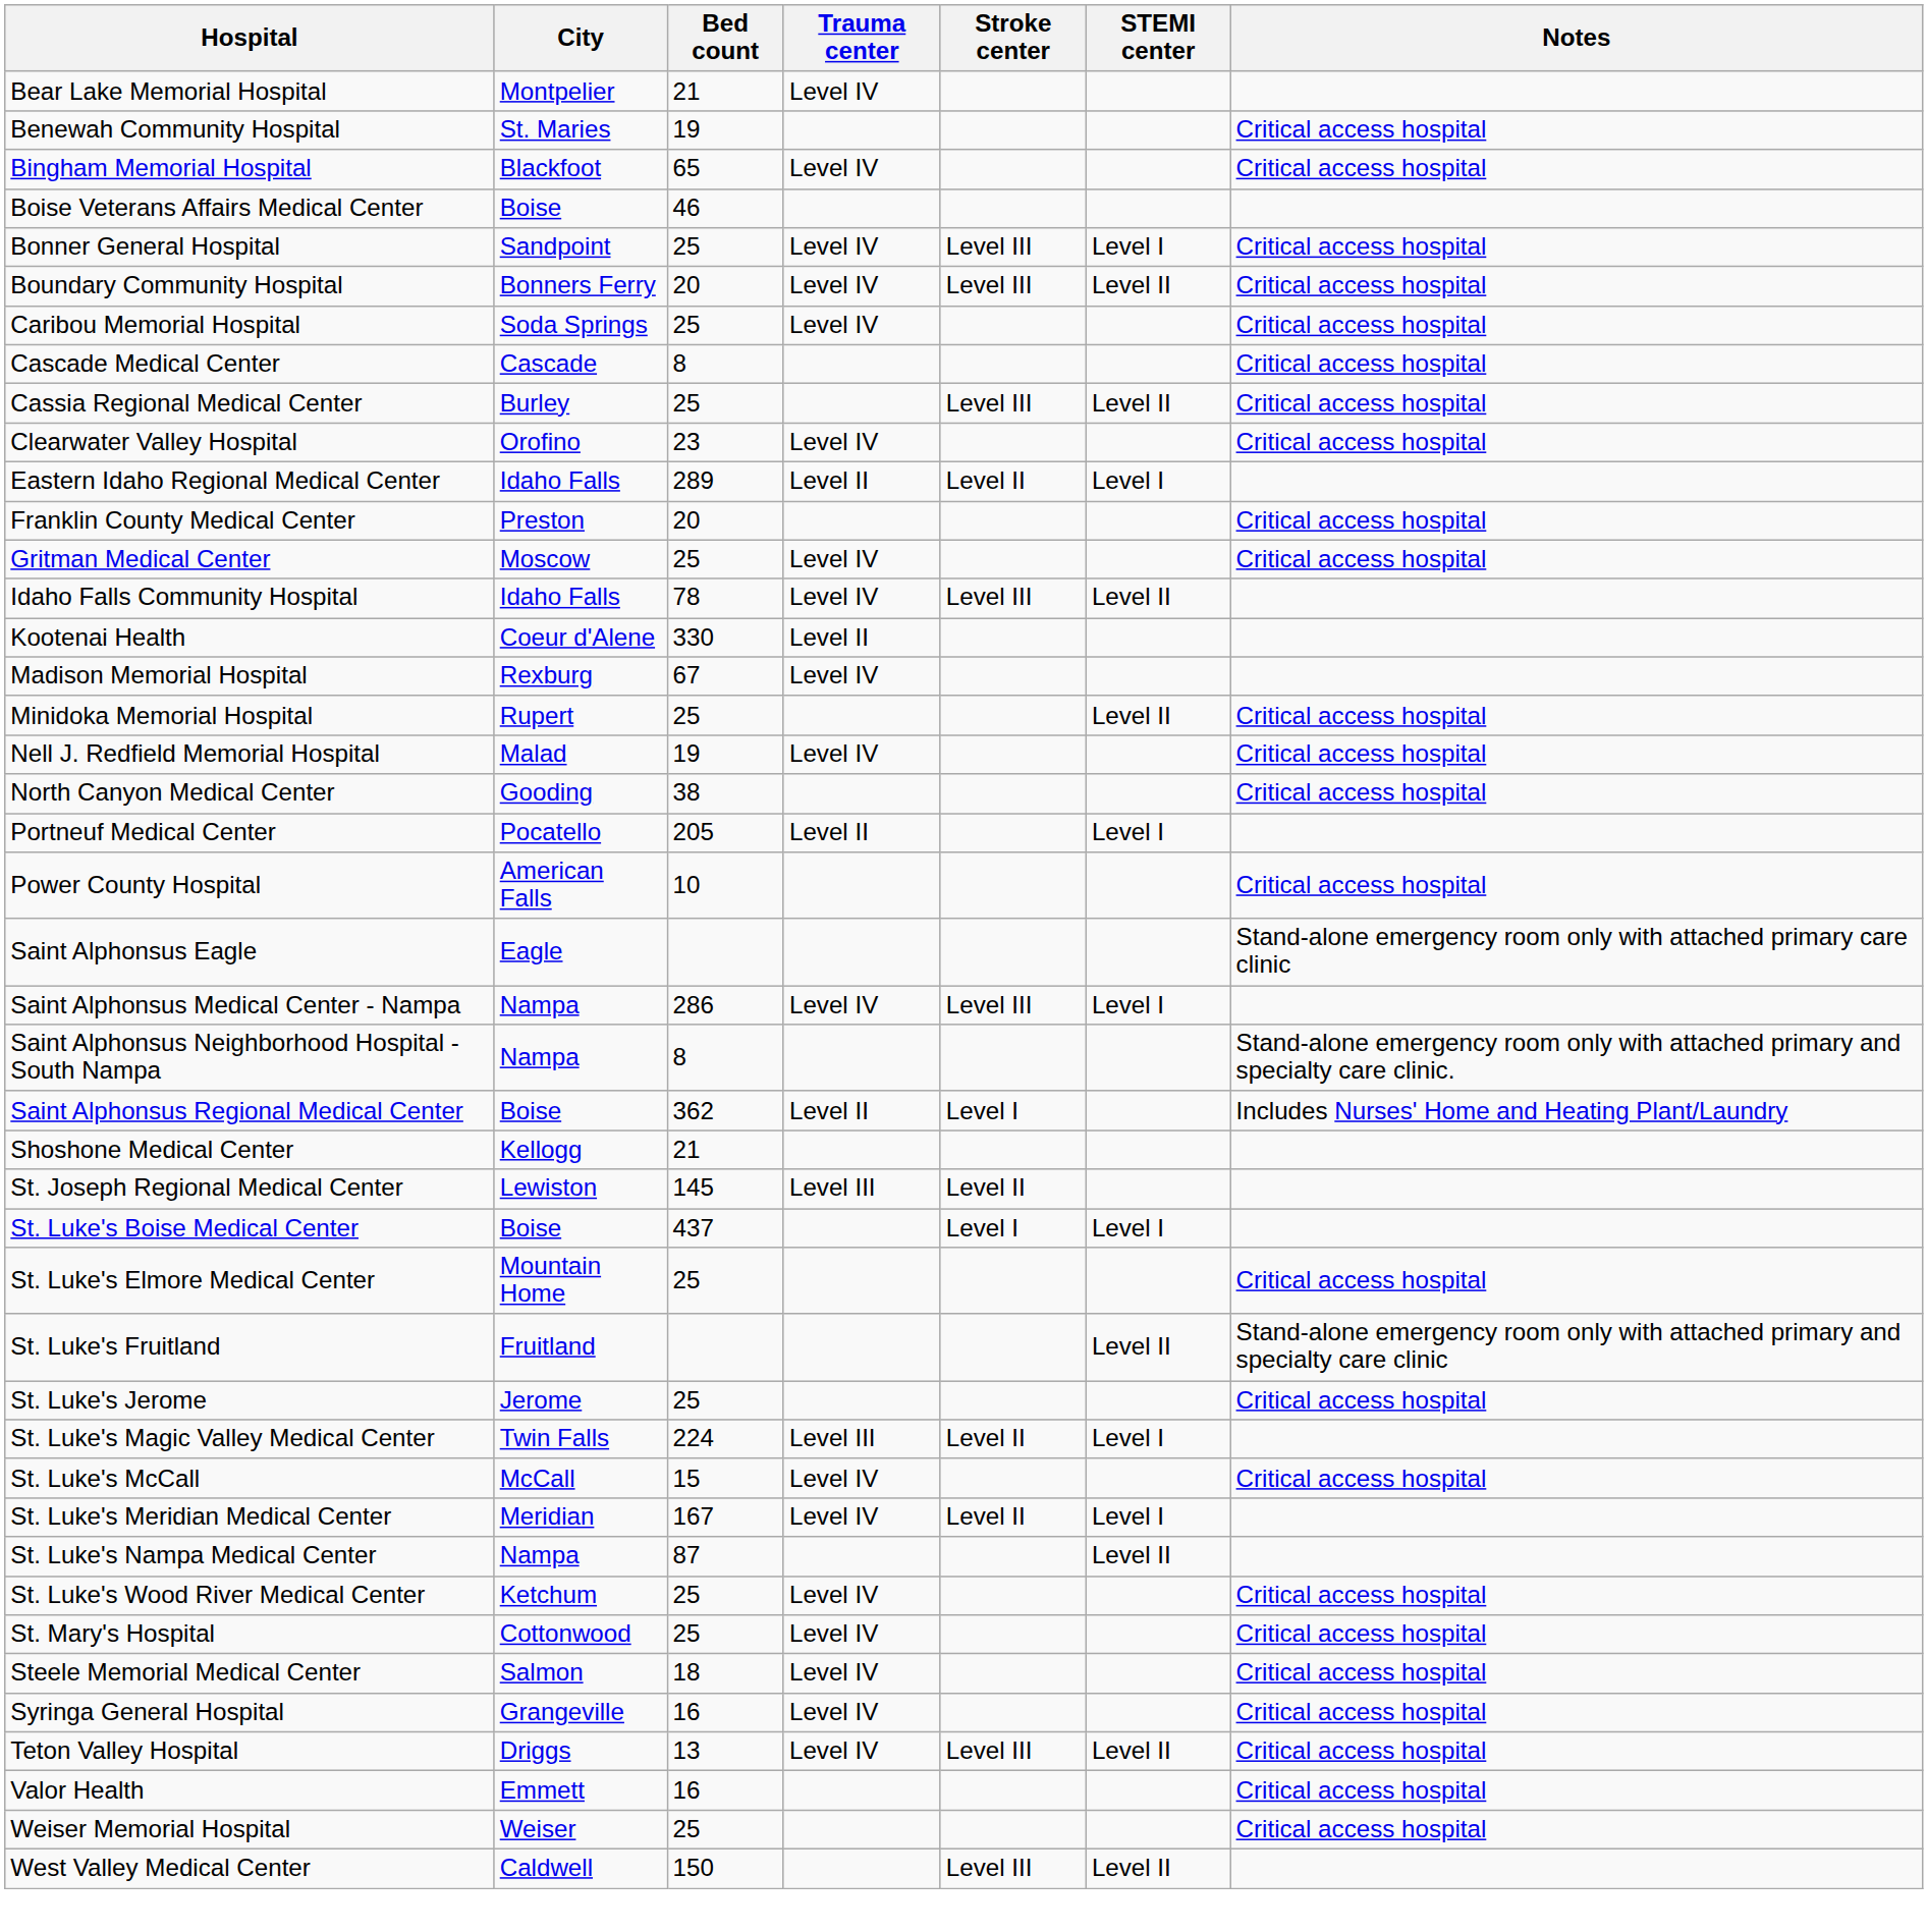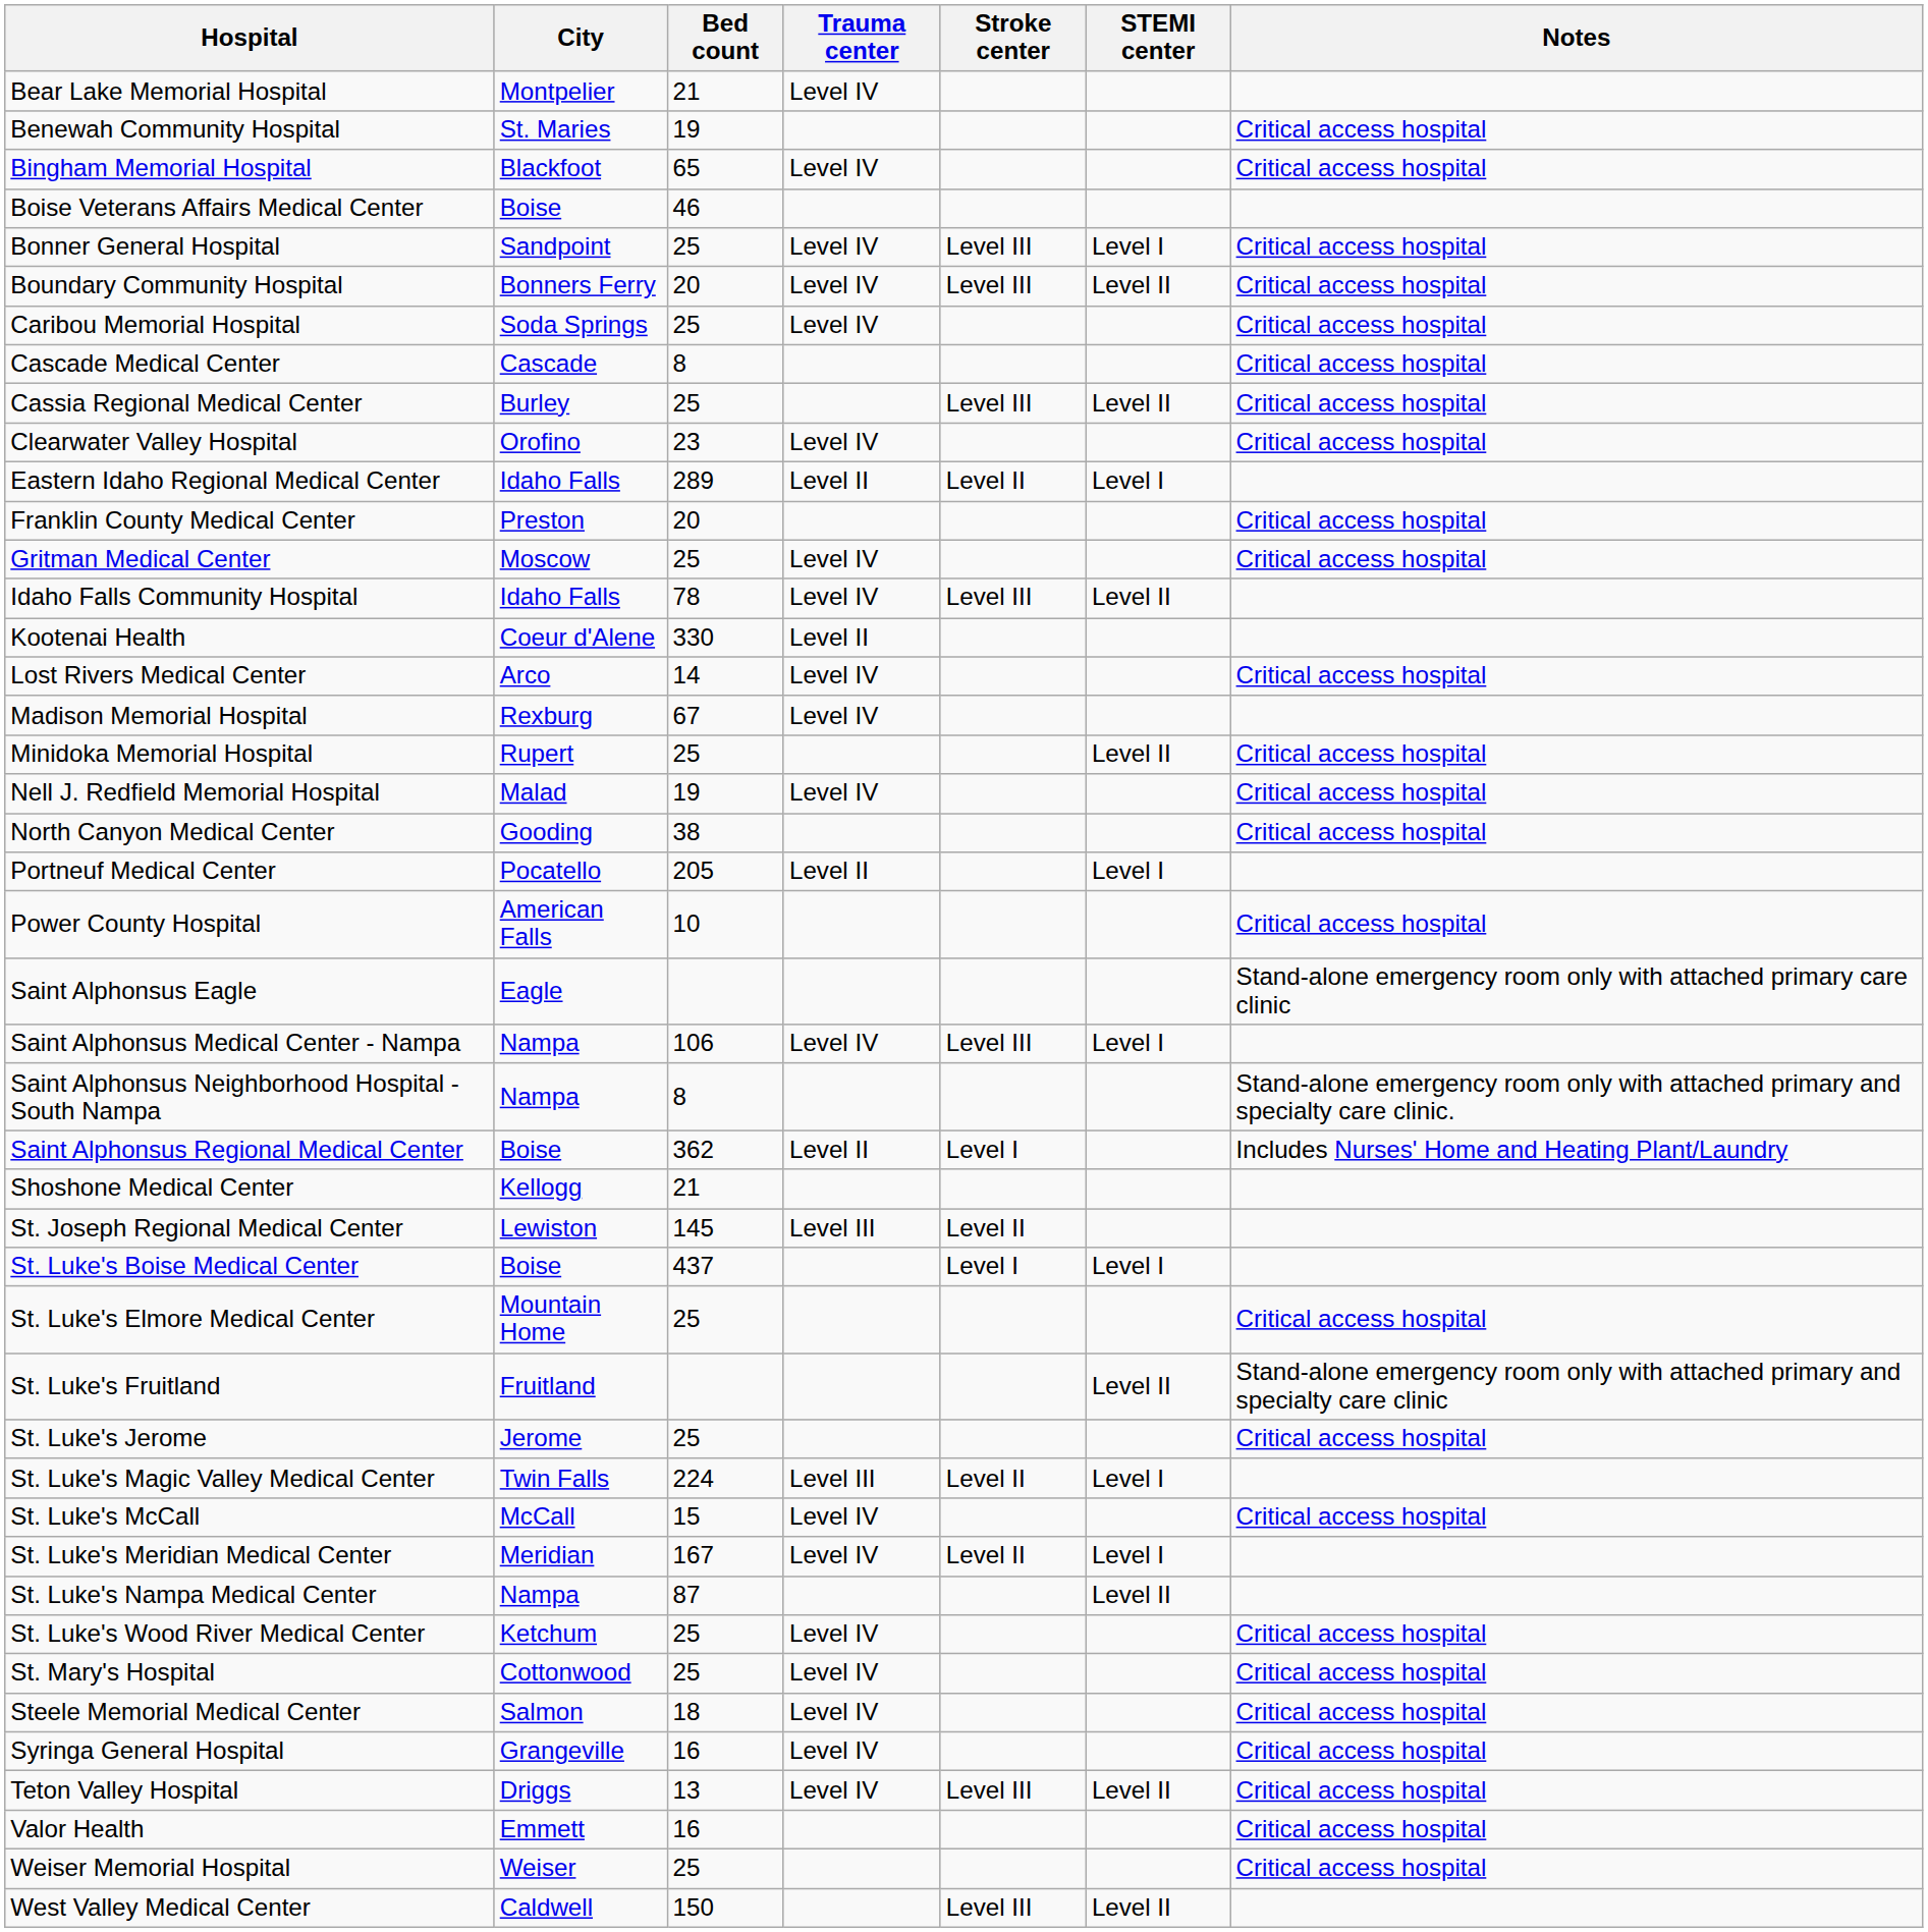+ row: Lost Rivers Medical Center | Arco | 14 | Level IV | Critical access hospital
Saint Alphonsus Medical Center - Nampa | Bed count: 286 -> 106
